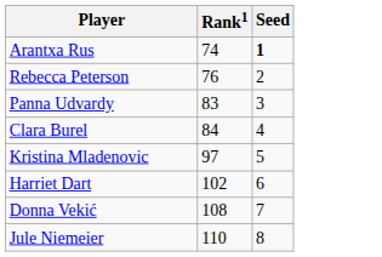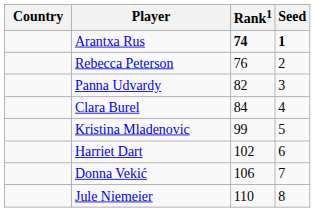+ column: Country
Arantxa Rus | Rank1: normal -> bold
Panna Udvardy | Rank1: 83 -> 82
Kristina Mladenovic | Rank1: 97 -> 99
Donna Vekić | Rank1: 108 -> 106
